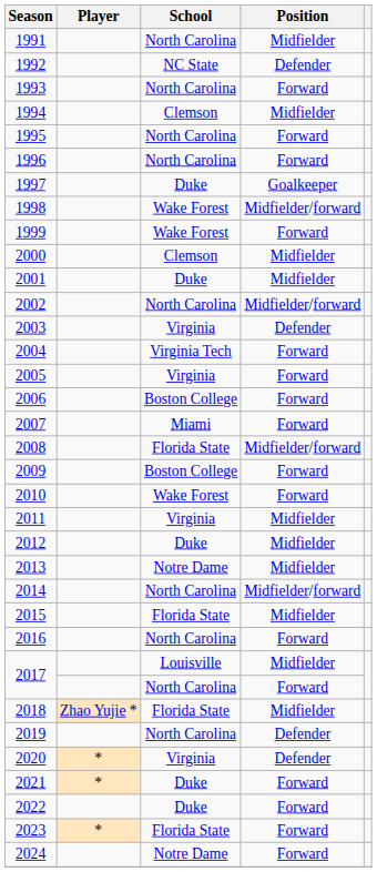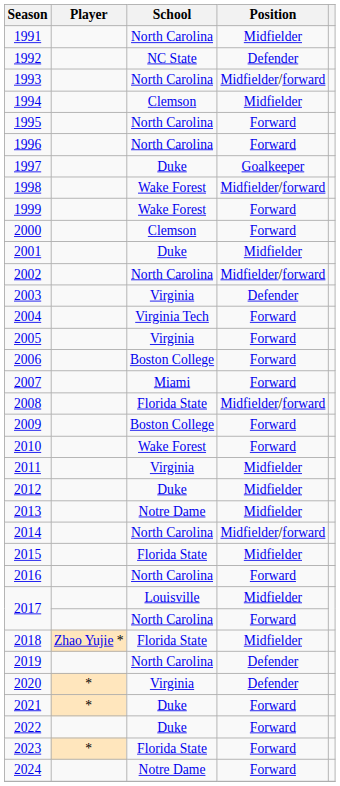1993 | Position: Forward -> Midfielder/forward
2000 | Position: Midfielder -> Forward
